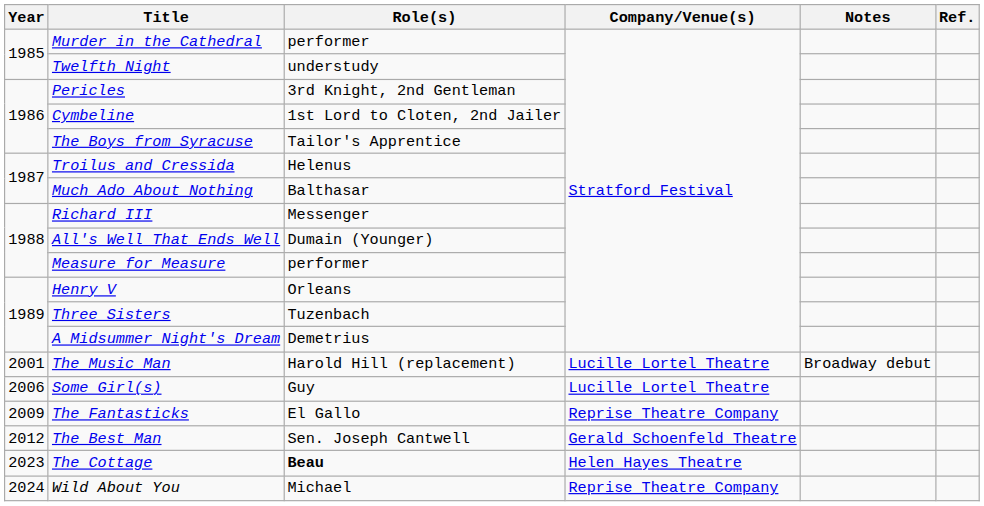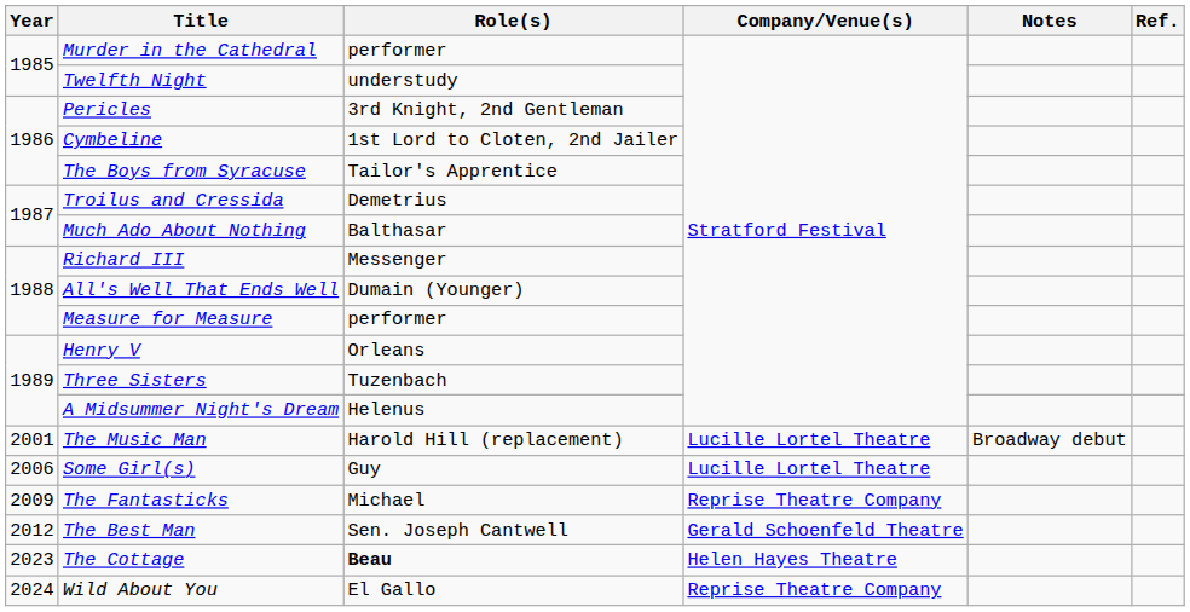Troilus and Cressida | Role(s): Helenus -> Demetrius
A Midsummer Night's Dream | Role(s): Demetrius -> Helenus
The Fantasticks | Role(s): El Gallo -> Michael
Wild About You | Role(s): Michael -> El Gallo
